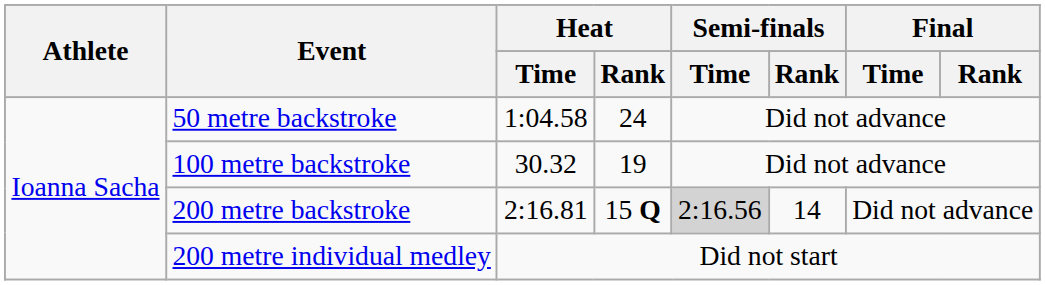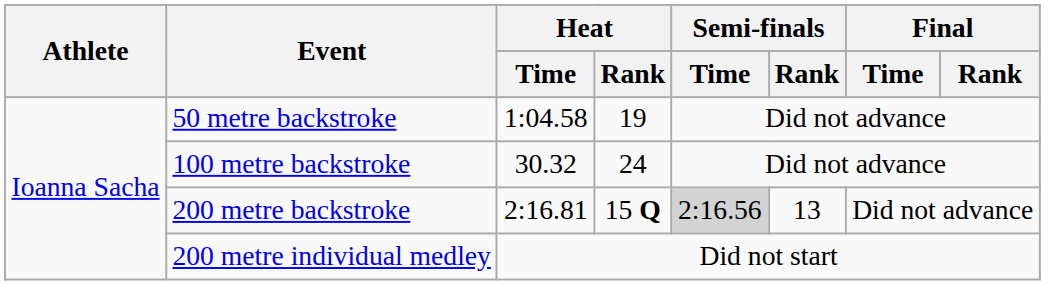50 metre backstroke | Heat / Rank: 24 -> 19
100 metre backstroke | Heat / Rank: 19 -> 24
200 metre backstroke | Semi-finals / Rank: 14 -> 13
